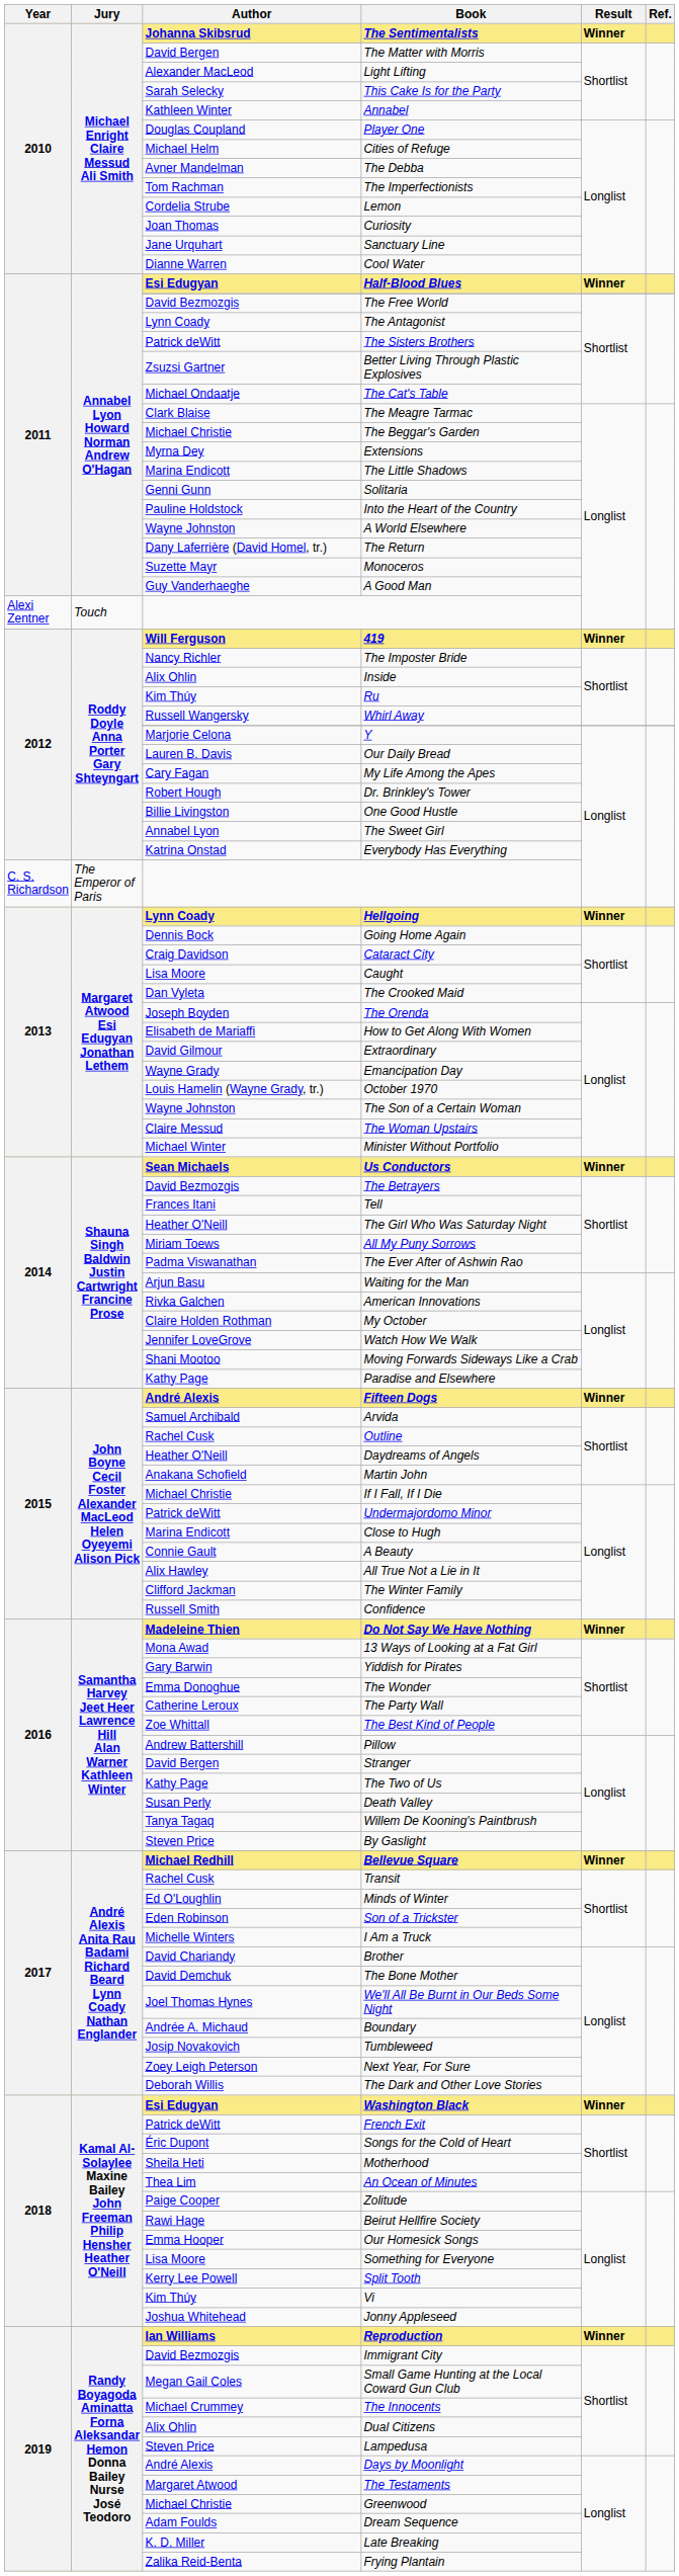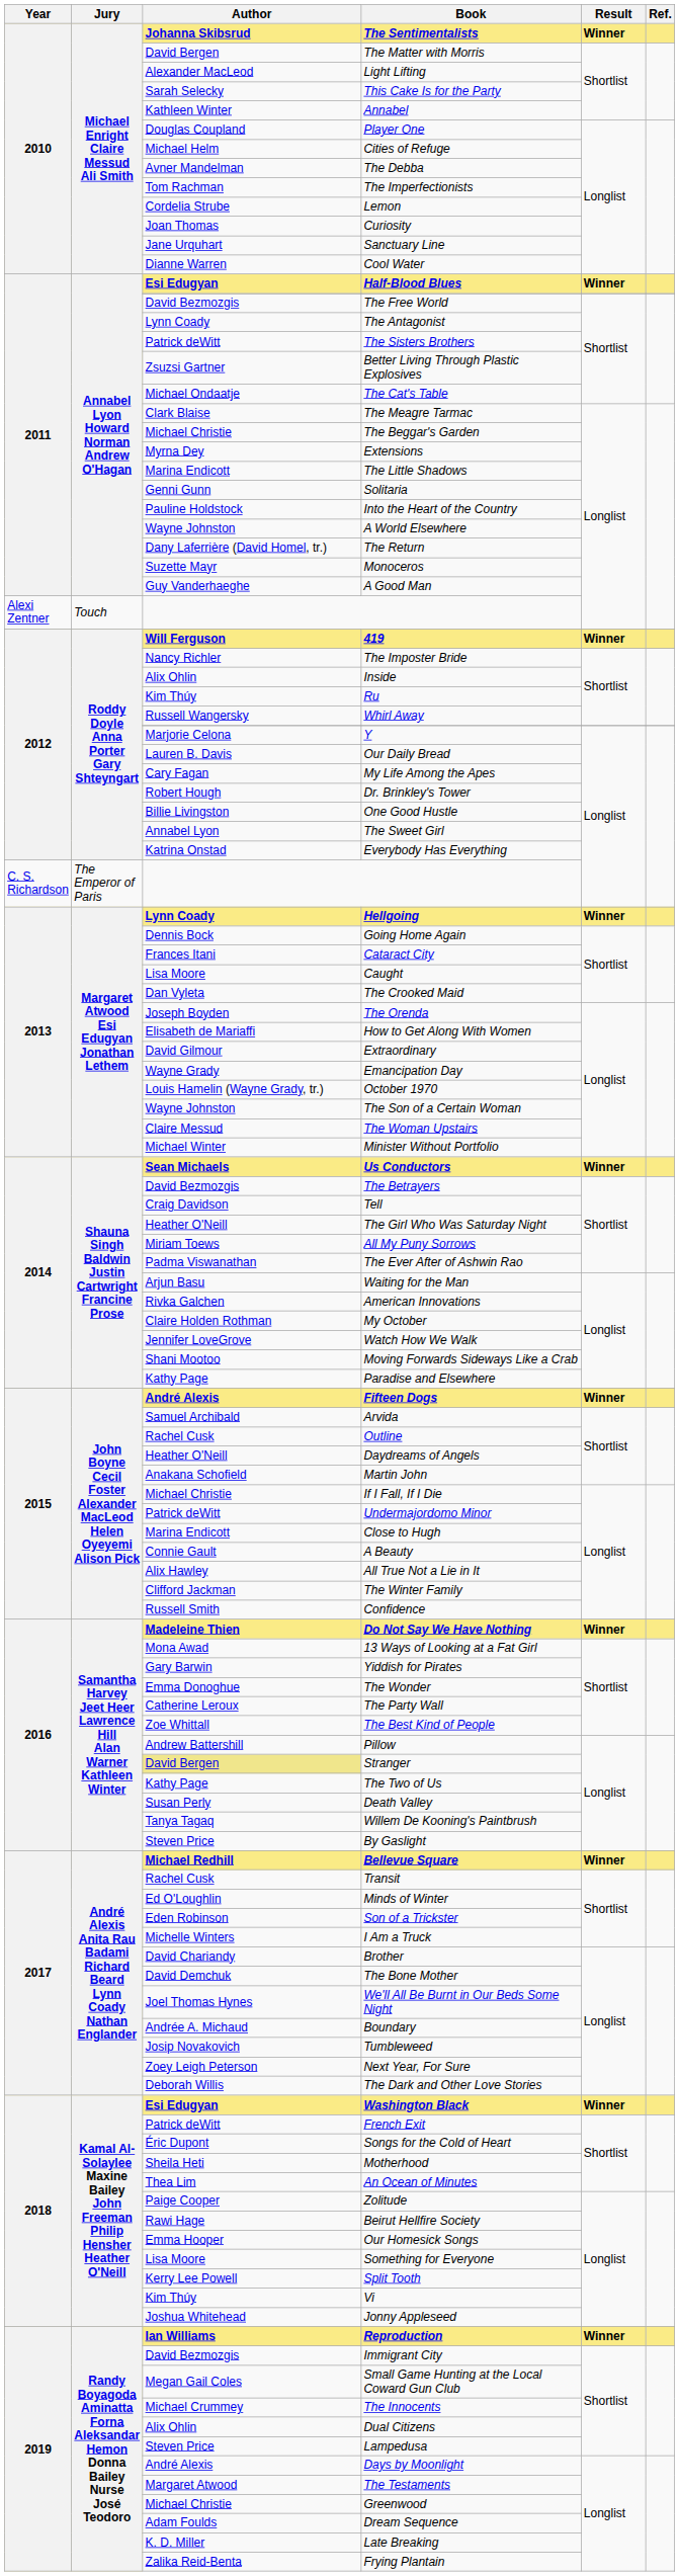Cataract City | Author: Craig Davidson -> Frances Itani
Tell | Author: Frances Itani -> Craig Davidson
Stranger | Author: no background -> khaki background
